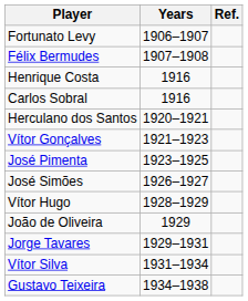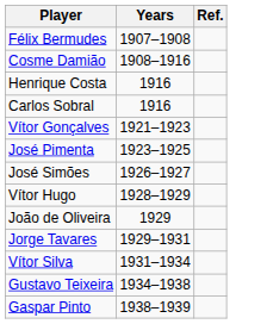- row: Fortunato Levy | 1906–1907
+ row: Cosme Damião | 1908–1916
- row: Herculano dos Santos | 1920–1921
+ row: Gaspar Pinto | 1938–1939
